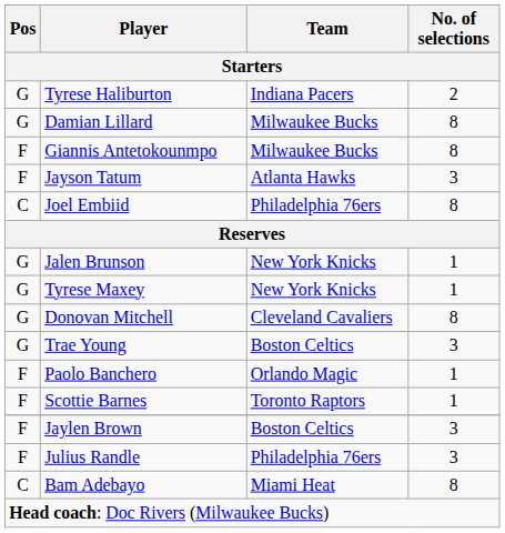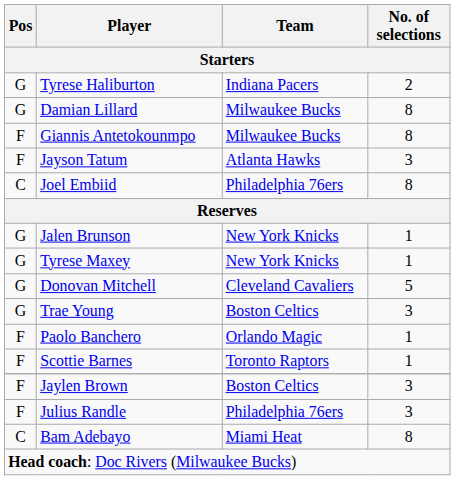Donovan Mitchell | No. of selections / Starters: 8 -> 5
